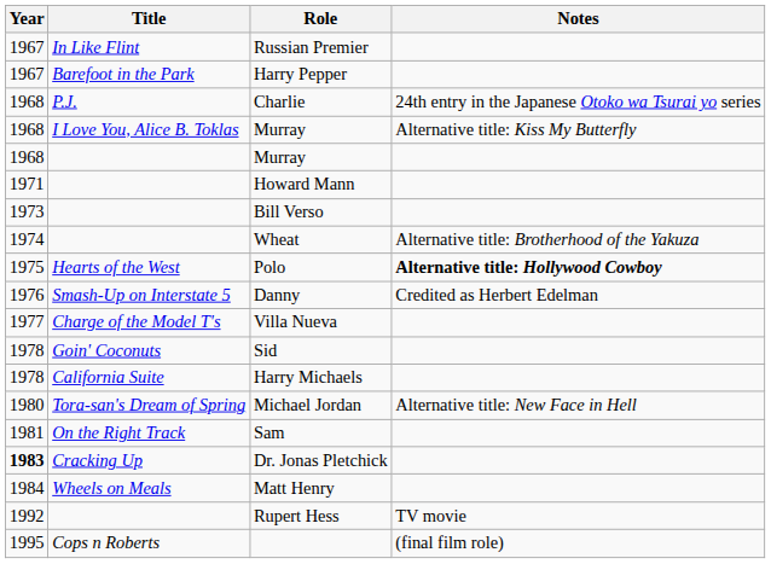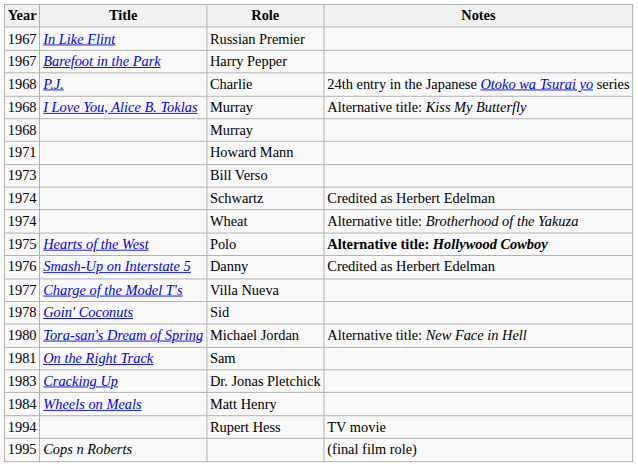+ row: 1974 | Schwartz | Credited as Herbert Edelman
- row: 1978 | California Suite | Harry Michaels
Dr. Jonas Pletchick | Year: bold -> normal
Rupert Hess | Year: 1992 -> 1994
